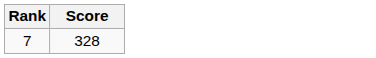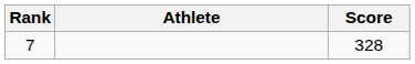+ column: Athlete
